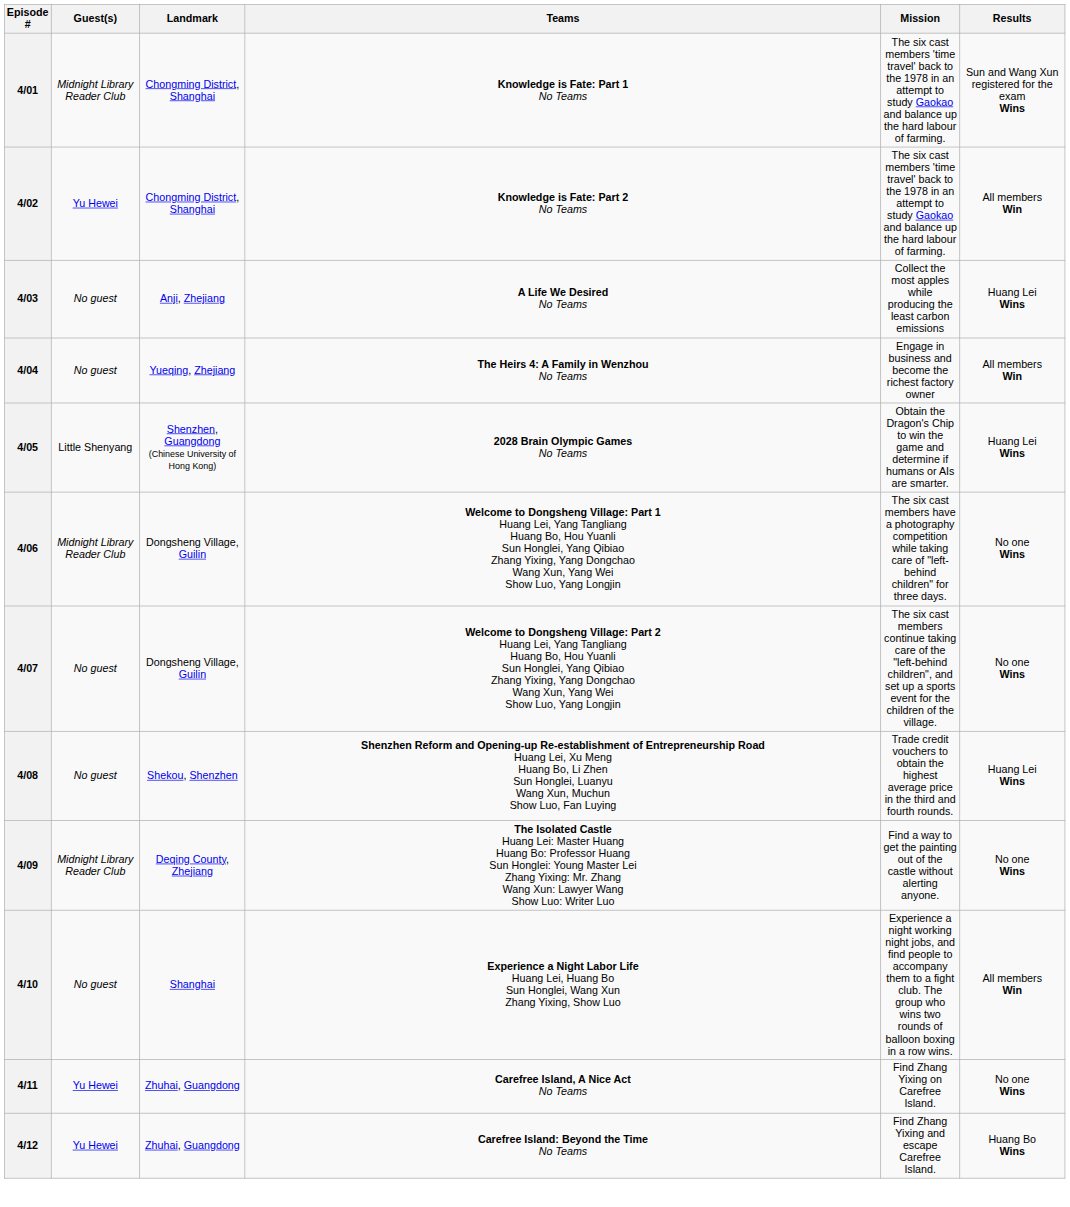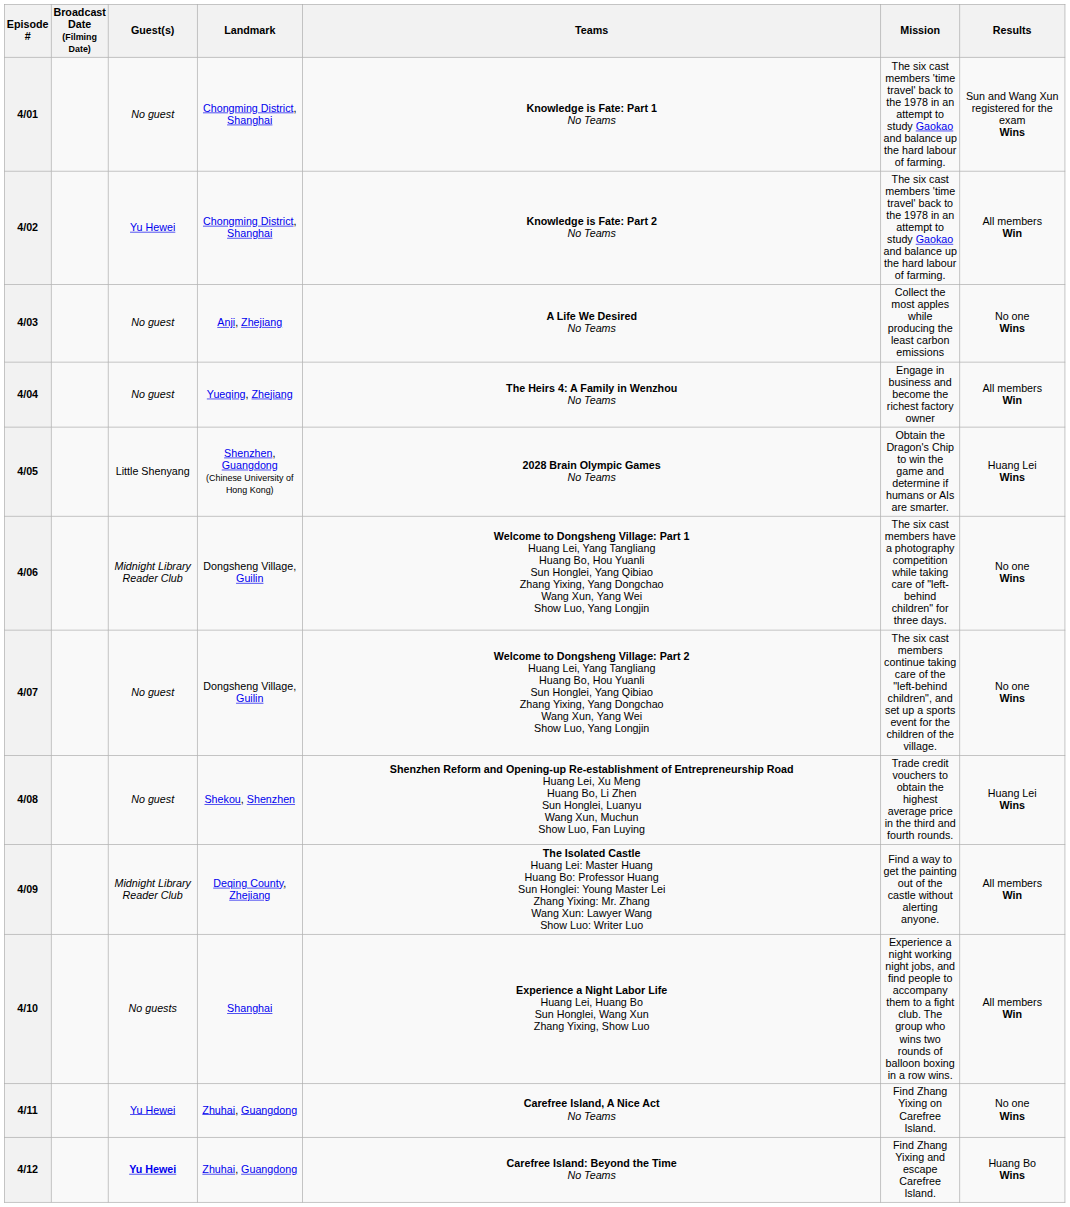+ column: Broadcast Date (Filming Date)
4/01 | Guest(s): Midnight Library Reader Club -> No guest
4/03 | Results: Huang Lei Wins -> No one Wins
4/09 | Results: No one Wins -> All members Win
4/10 | Guest(s): No guest -> No guests
4/12 | Guest(s): normal -> bold
